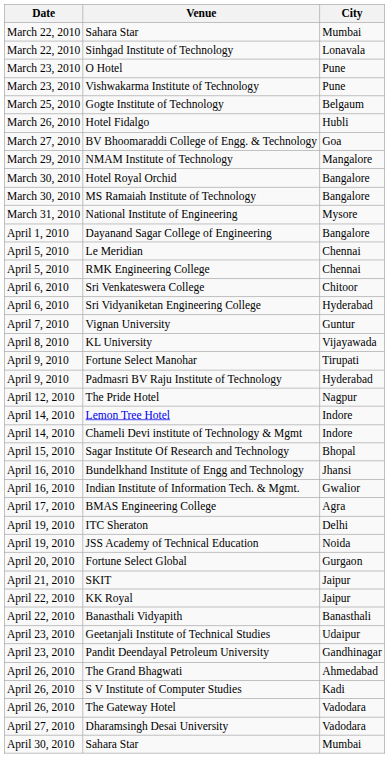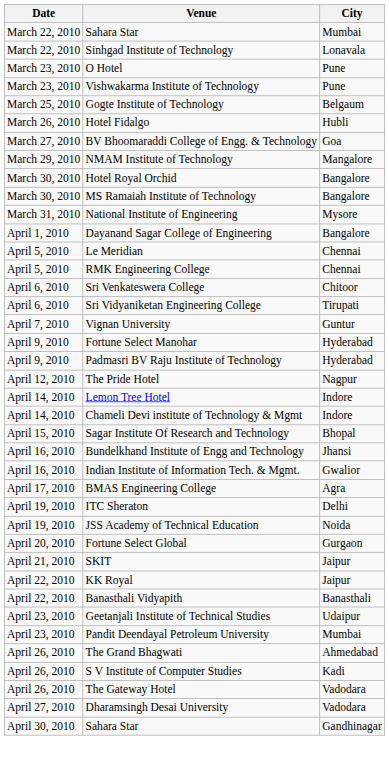Sri Vidyaniketan Engineering College | City: Hyderabad -> Tirupati
- row: April 8, 2010 | KL University | Vijayawada
Fortune Select Manohar | City: Tirupati -> Hyderabad
Pandit Deendayal Petroleum University | City: Gandhinagar -> Mumbai
April 30, 2010 / Sahara Star | City: Mumbai -> Gandhinagar
